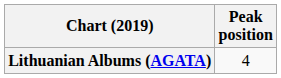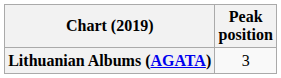Lithuanian Albums (AGATA) | Peak position: 4 -> 3
